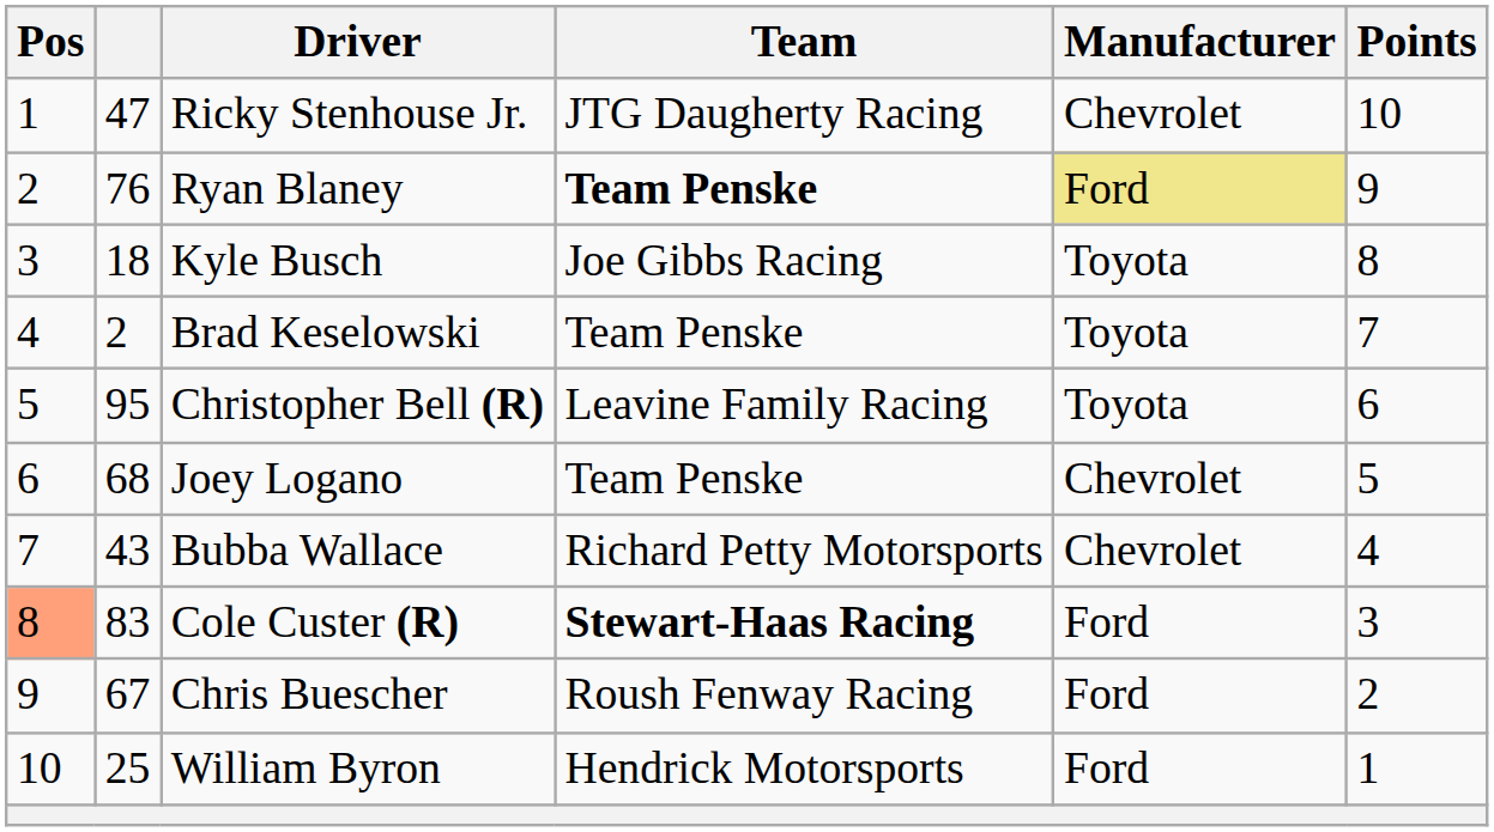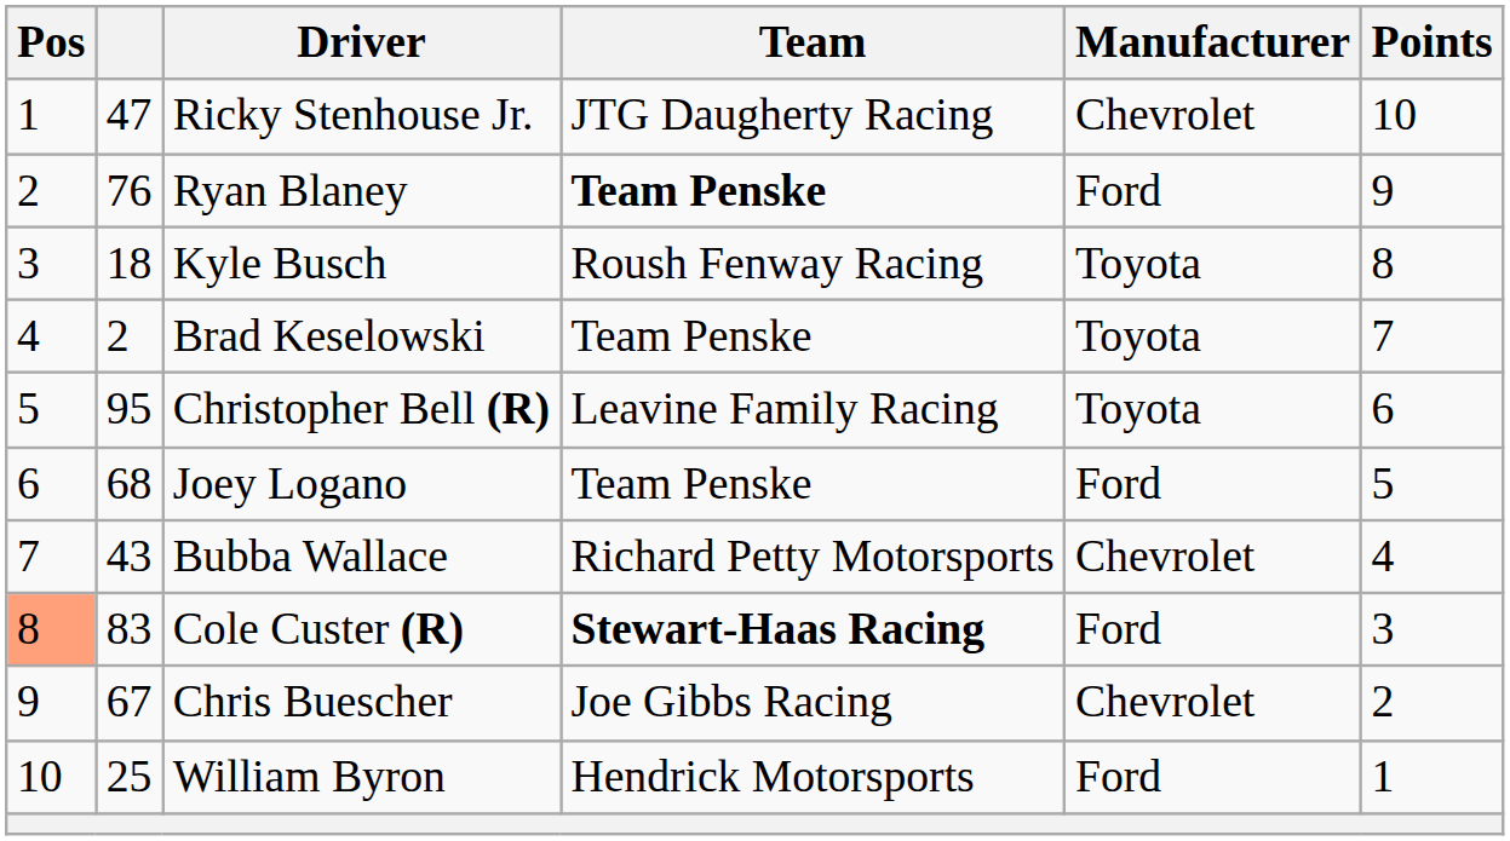Ryan Blaney | Manufacturer: khaki background -> no background
Kyle Busch | Team: Joe Gibbs Racing -> Roush Fenway Racing
Joey Logano | Manufacturer: Chevrolet -> Ford
Chris Buescher | Team: Roush Fenway Racing -> Joe Gibbs Racing
Chris Buescher | Manufacturer: Ford -> Chevrolet
